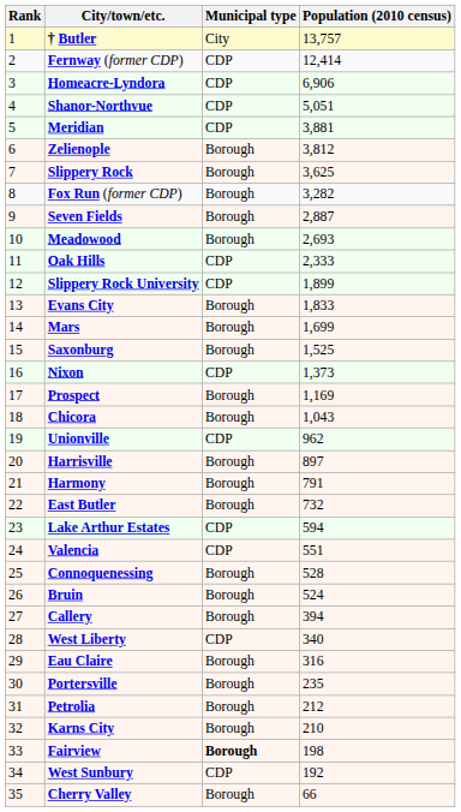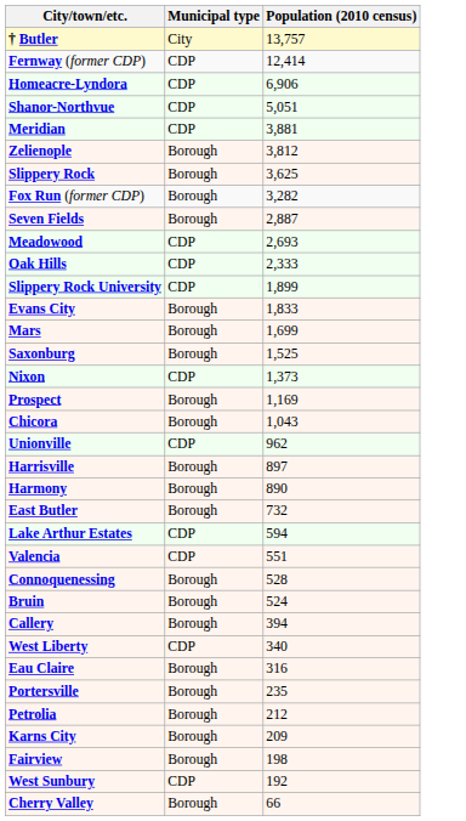- column: Rank | 1 | 2 | 3 | 4 | 5 | 6 | 7 | 8 | 9 | 10 | 11 | 12 | 13 | 14 | 15 | 16 | 17 | 18 | 19 | 20 | 21 | 22 | 23 | 24 | 25 | 26 | 27 | 28 | 29 | 30 | 31 | 32 | 33 | 34 | 35
Meadowood | Municipal type: Borough -> CDP
Harmony | Population (2010 census): 791 -> 890
Karns City | Population (2010 census): 210 -> 209
Fairview | Municipal type: bold -> normal
